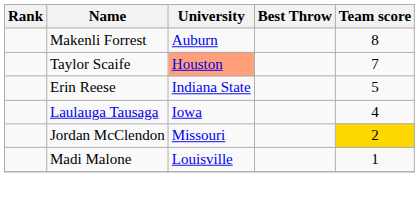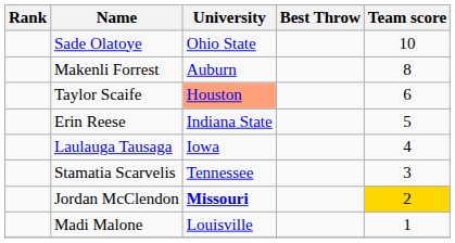+ row: Sade Olatoye | Ohio State | 10
Taylor Scaife | Team score: 7 -> 6
+ row: Stamatia Scarvelis | Tennessee | 3
Jordan McClendon | University: normal -> bold
